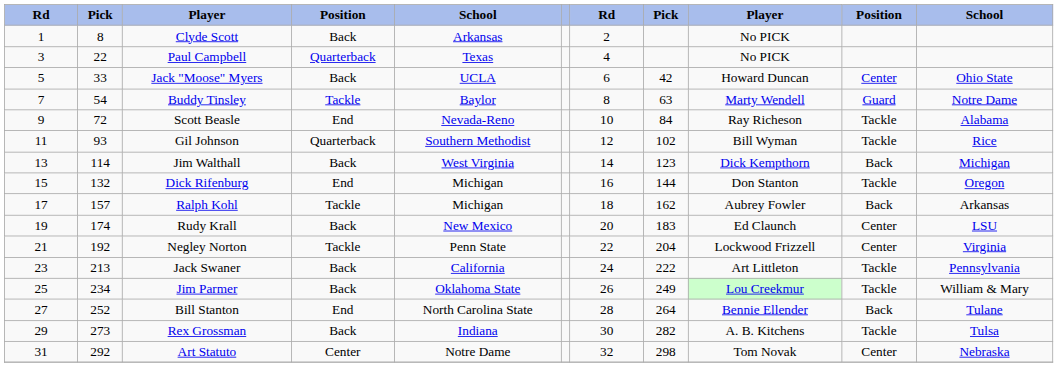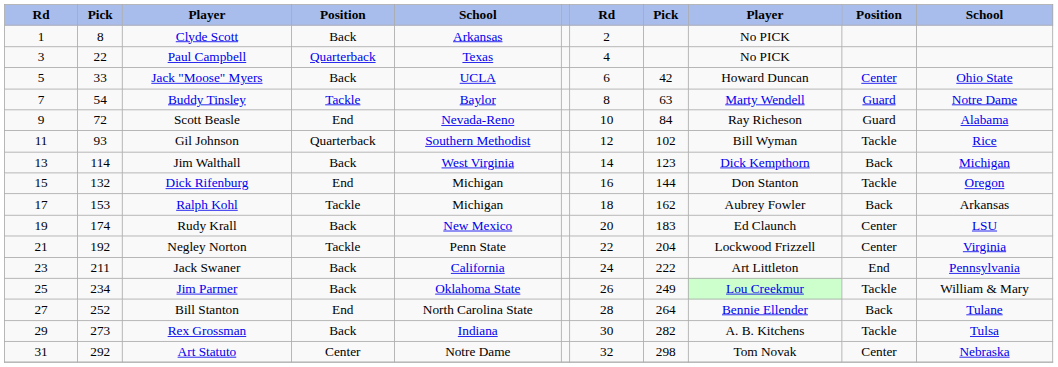Scott Beasle | column 10: Tackle -> Guard
Ralph Kohl | column 2: 157 -> 153
Jack Swaner | column 2: 213 -> 211
Jack Swaner | column 10: Tackle -> End
